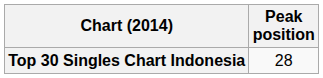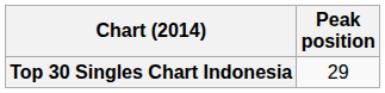Top 30 Singles Chart Indonesia | Peak position: 28 -> 29
